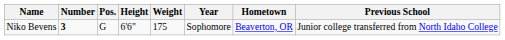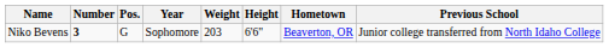columns swapped: Height <-> Year
Niko Bevens | Weight: 175 -> 203
